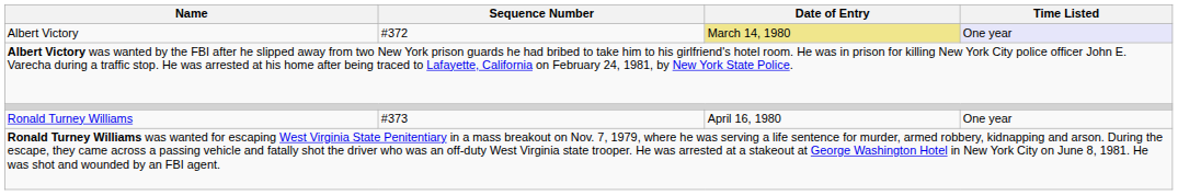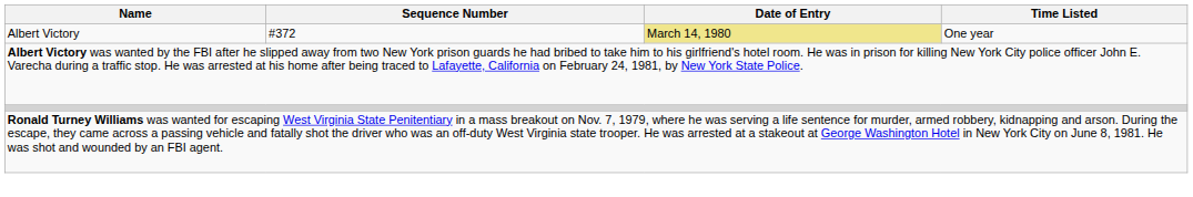Albert Victory | Time Listed: lavender background -> no background
- row: Ronald Turney Williams | #373 | April 16, 1980 | One year
